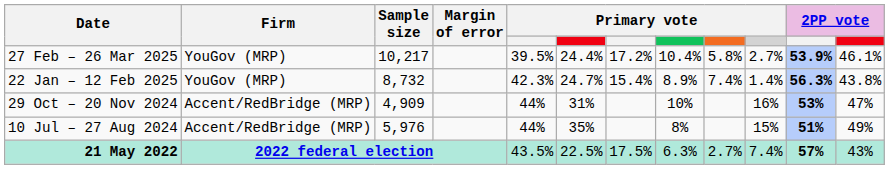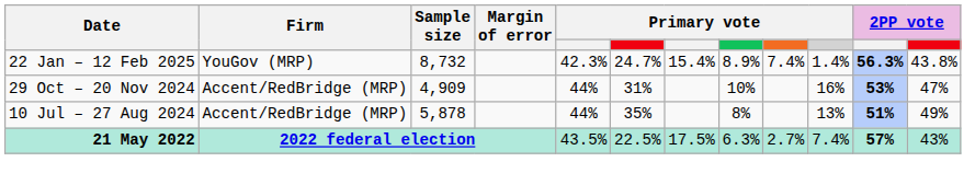- row: 27 Feb – 26 Mar 2025 | YouGov (MRP) | 10,217 | 39.5% | 24.4% | 17.2% | 10.4% | 5.8% | 2.7% | 53.9% | 46.1%
10 Jul – 27 Aug 2024 | Sample size: 5,976 -> 5,878
10 Jul – 27 Aug 2024 | column 10: 15% -> 13%
